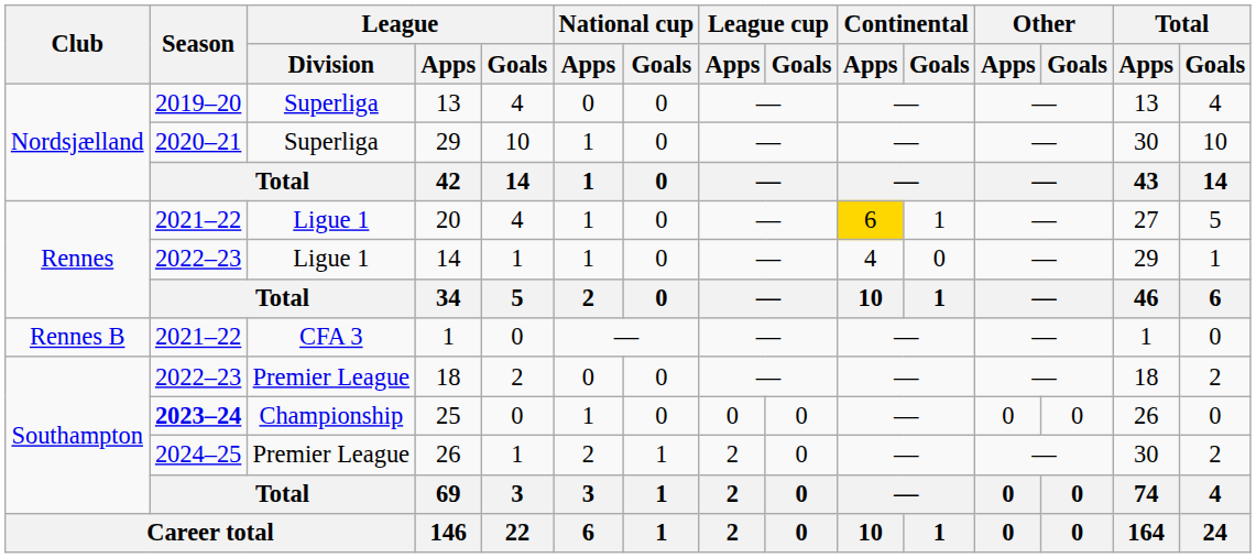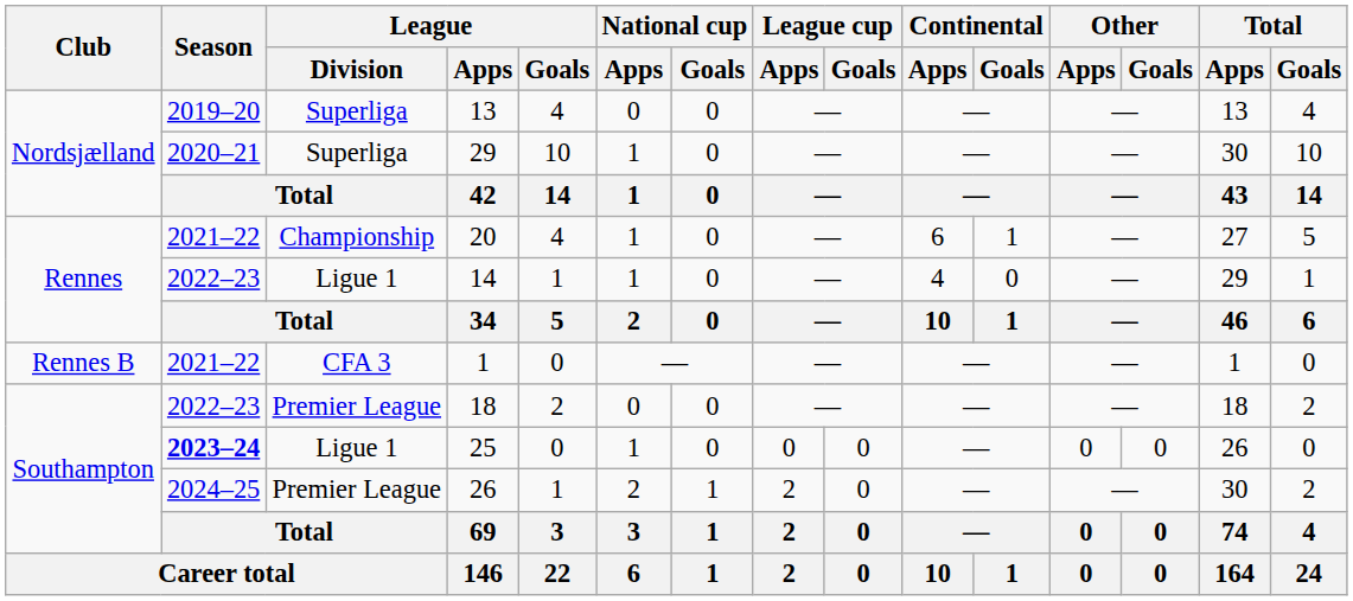20 | League / Division: Ligue 1 -> Championship
20 | Continental / Apps: gold background -> no background
25 | League / Division: Championship -> Ligue 1
